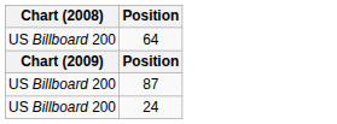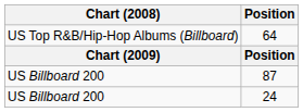64 | Chart (2008): US Billboard 200 -> US Top R&B/Hip-Hop Albums (Billboard)
